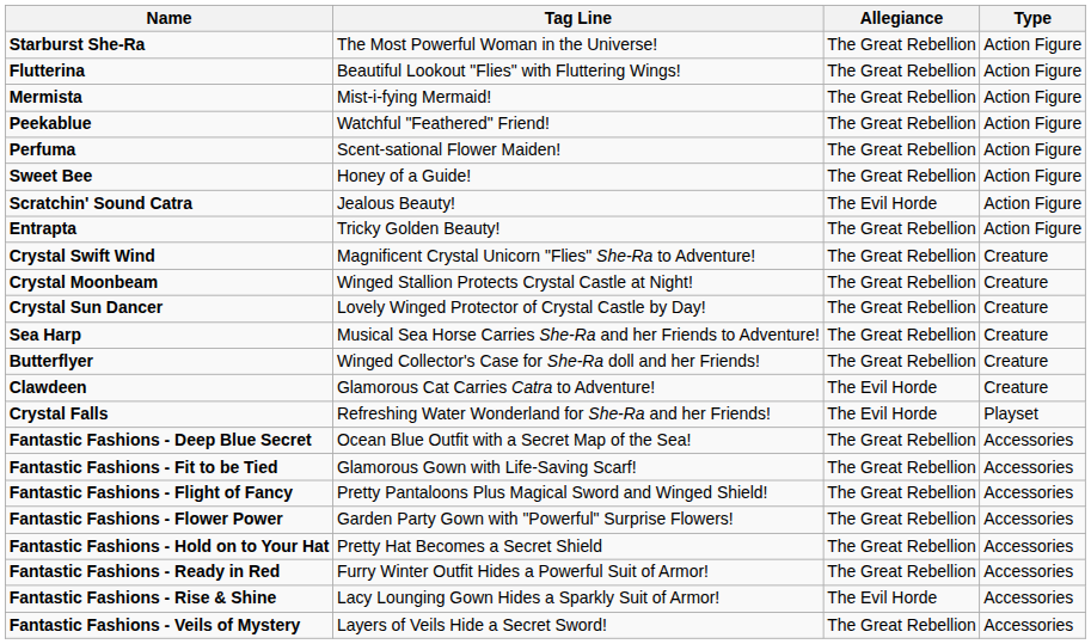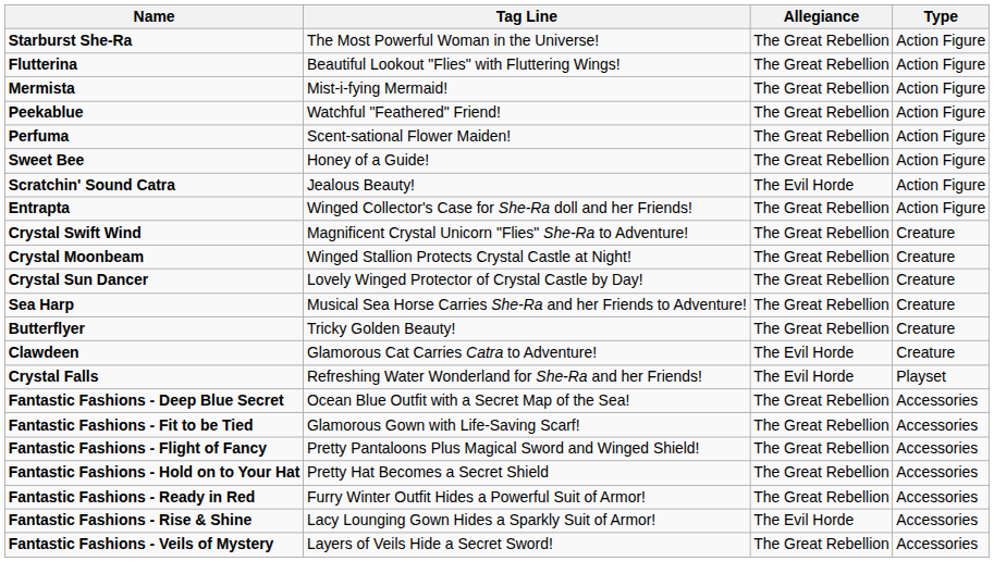Entrapta | Tag Line: Tricky Golden Beauty! -> Winged Collector's Case for She-Ra doll and her Friends!
Butterflyer | Tag Line: Winged Collector's Case for She-Ra doll and her Friends! -> Tricky Golden Beauty!
- row: Fantastic Fashions - Flower Power | Garden Party Gown with "Powerful" Surprise Flowers! | The Great Rebellion | Accessories
